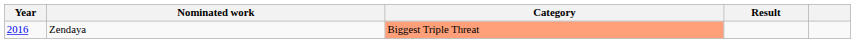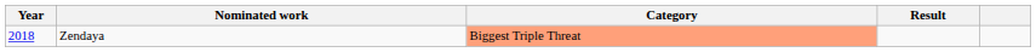Zendaya | Year: 2016 -> 2018
